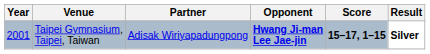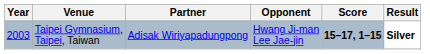Taipei Gymnasium, Taipei, Taiwan | Year: 2001 -> 2003
Taipei Gymnasium, Taipei, Taiwan | Opponent: bold -> normal
